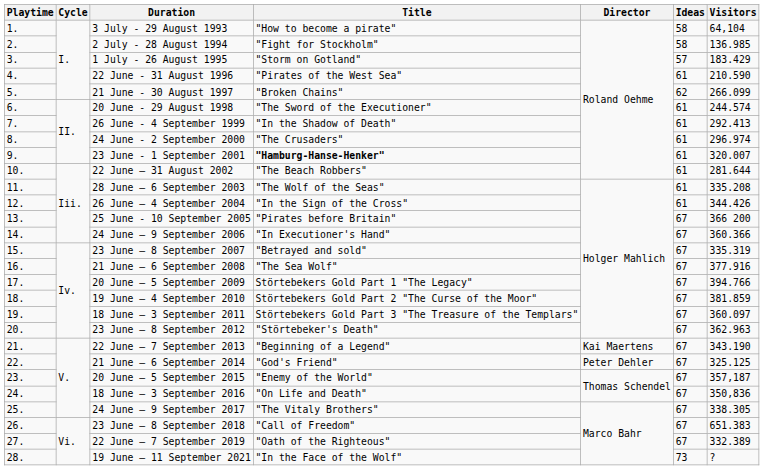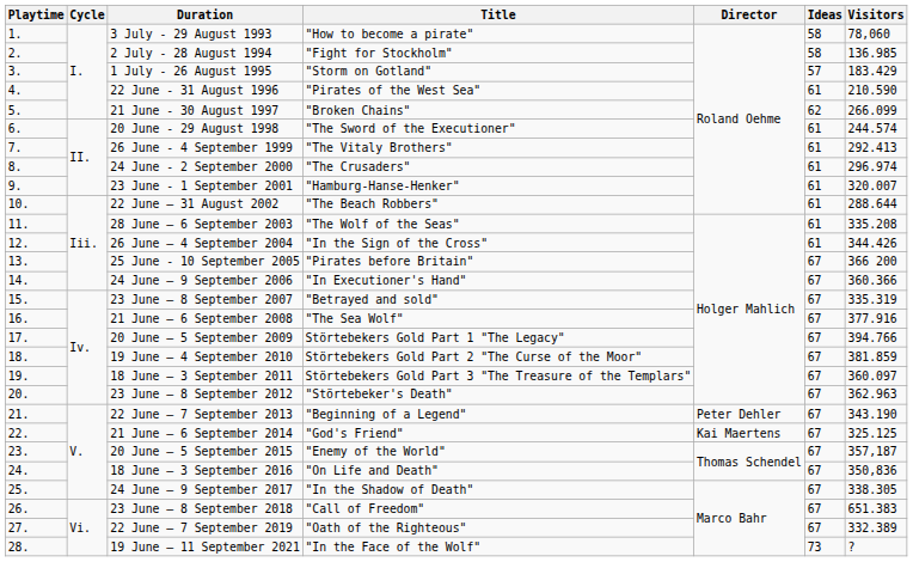3 July - 29 August 1993 | Visitors: 64,104 -> 78,060
26 June - 4 September 1999 | Title: "In the Shadow of Death" -> "The Vitaly Brothers"
23 June - 1 September 2001 | Title: bold -> normal
22 June – 31 August 2002 | Visitors: 281.644 -> 288.644
22 June – 7 September 2013 | Director: Kai Maertens -> Peter Dehler
21 June – 6 September 2014 | Director: Peter Dehler -> Kai Maertens
24 June – 9 September 2017 | Title: "The Vitaly Brothers" -> "In the Shadow of Death"
